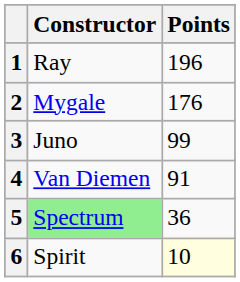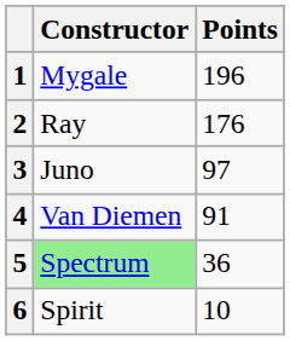1 | Constructor: Ray -> Mygale
2 | Constructor: Mygale -> Ray
3 | Points: 99 -> 97
6 | Points: lightyellow background -> no background
